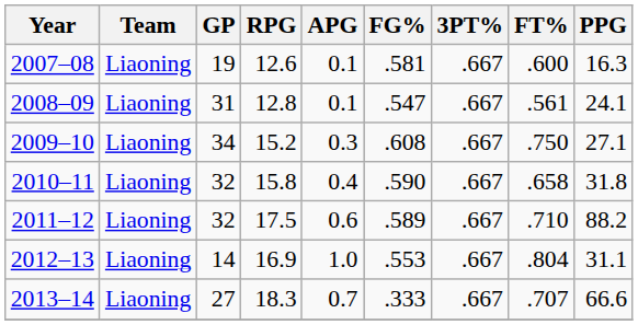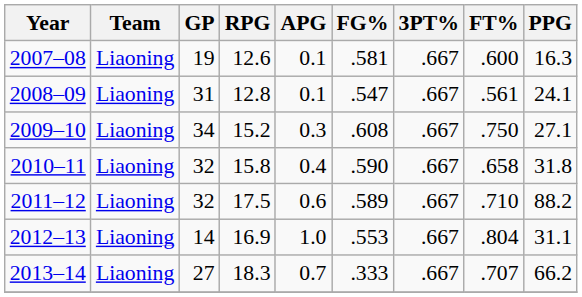2013–14 | PPG: 66.6 -> 66.2
